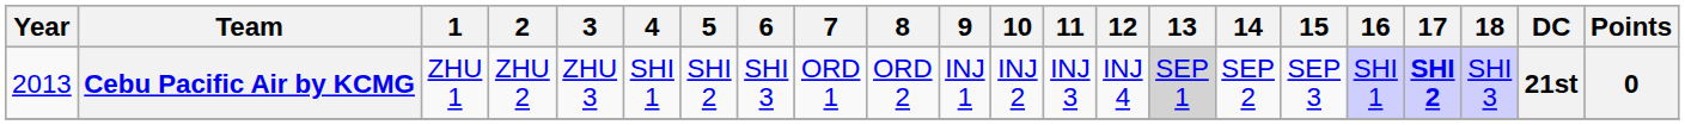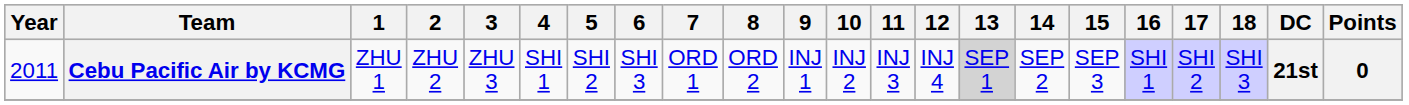Cebu Pacific Air by KCMG | Year: 2013 -> 2011
Cebu Pacific Air by KCMG | 17: bold -> normal
